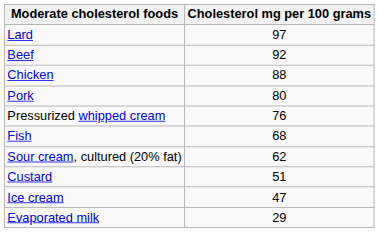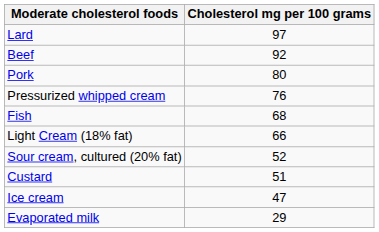- row: Chicken | 88
+ row: Light Cream (18% fat) | 66
Sour cream, cultured (20% fat) | Cholesterol mg per 100 grams: 62 -> 52
